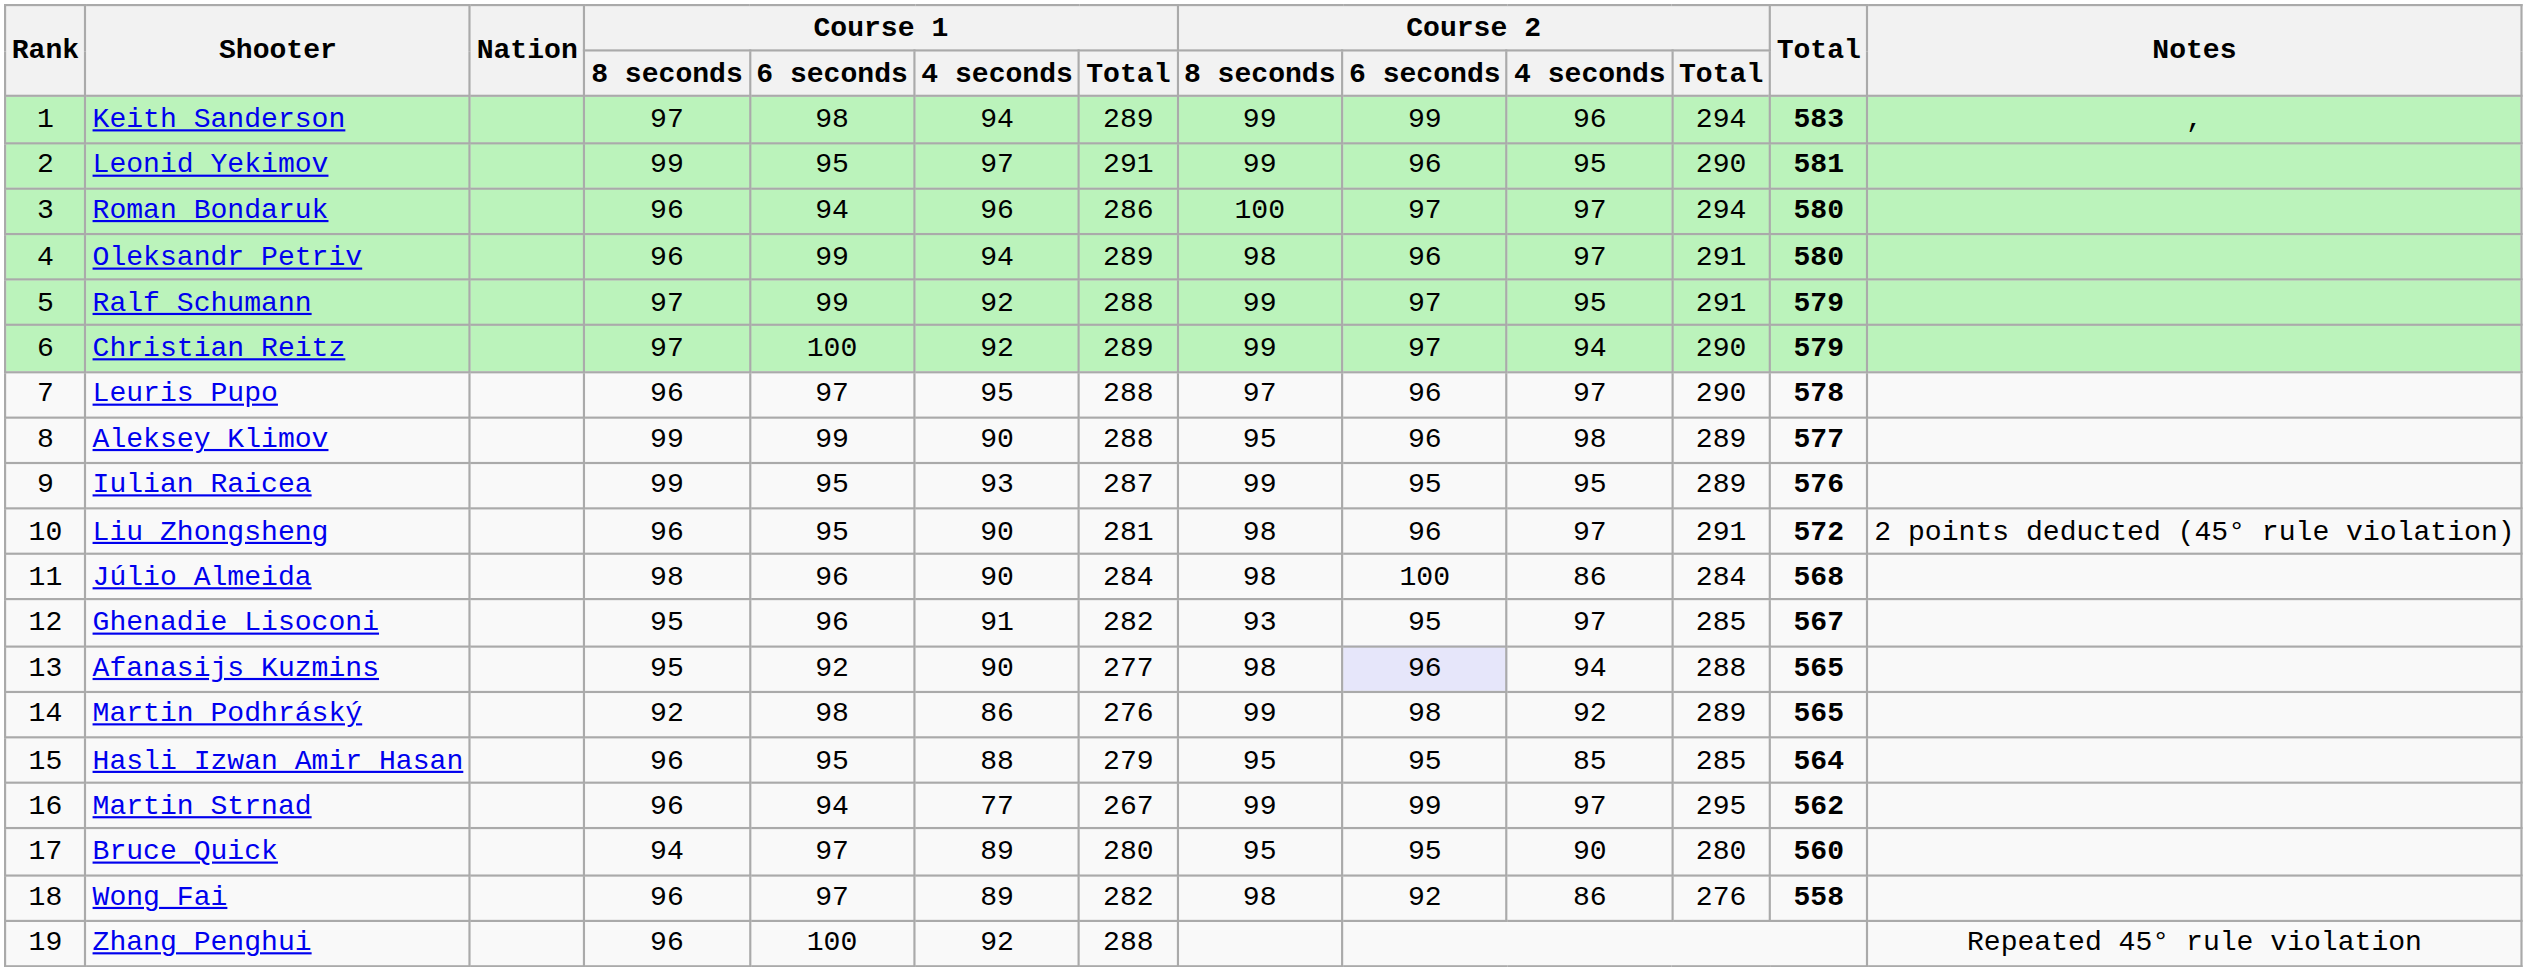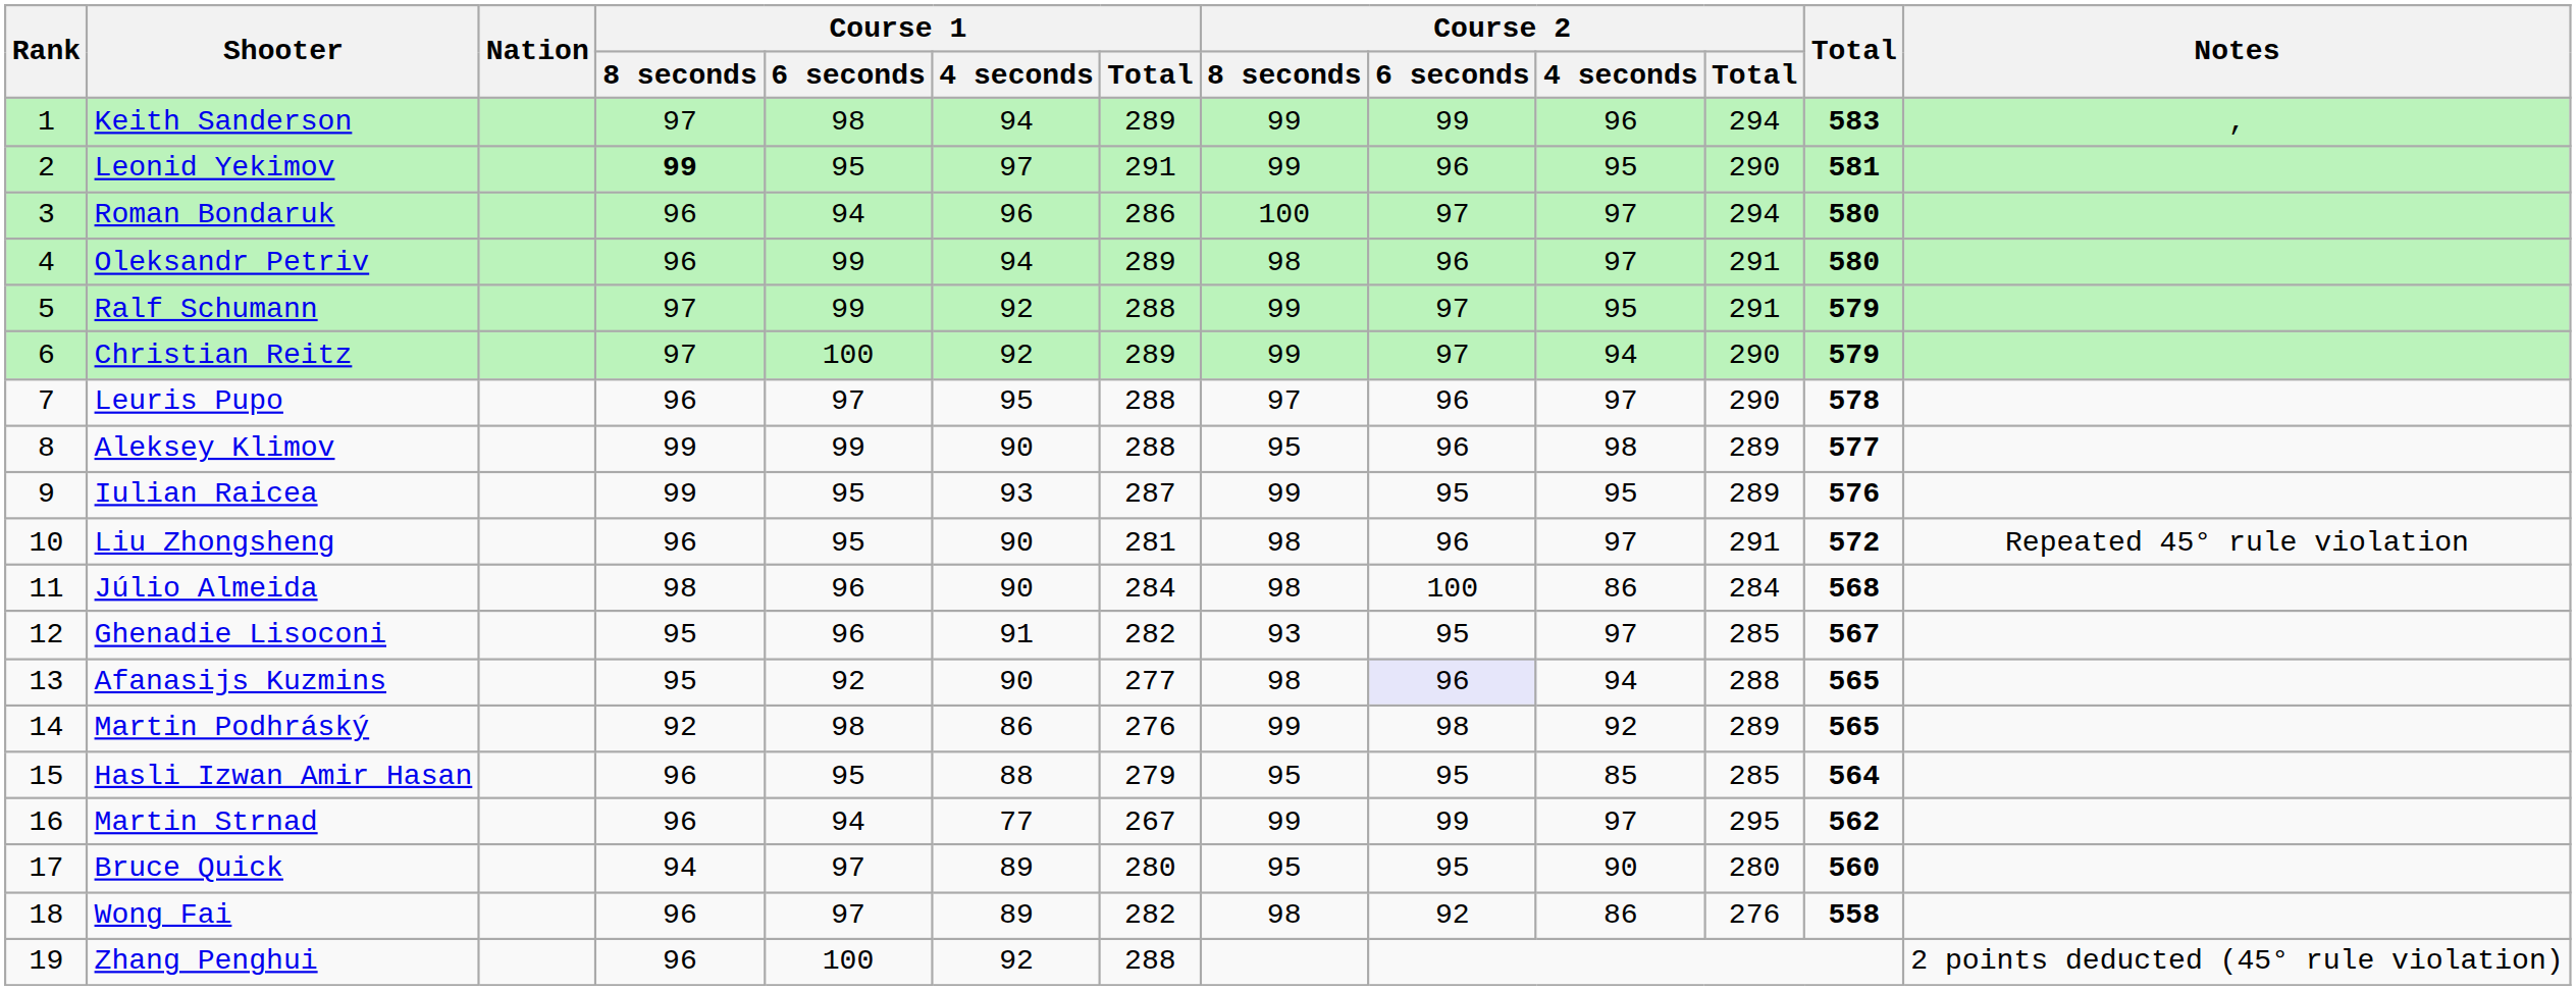Leonid Yekimov | Course 1 / 8 seconds: normal -> bold
Liu Zhongsheng | Notes: 2 points deducted (45° rule violation) -> Repeated 45° rule violation
Zhang Penghui | Notes: Repeated 45° rule violation -> 2 points deducted (45° rule violation)
